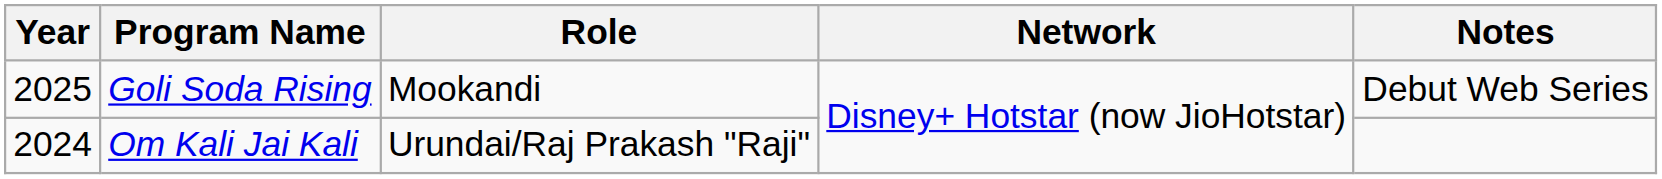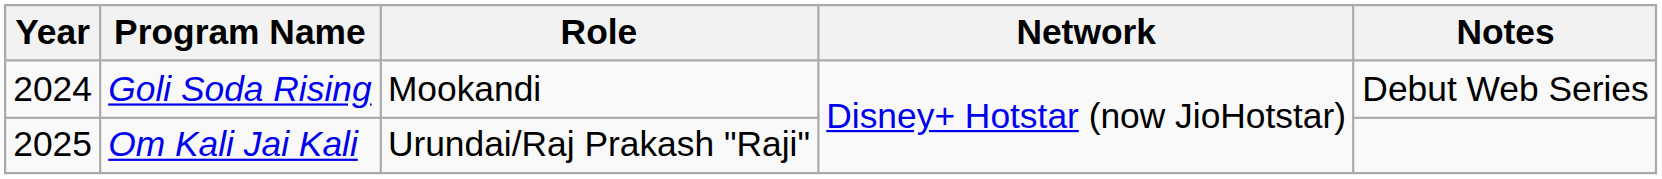Goli Soda Rising | Year: 2025 -> 2024
Om Kali Jai Kali | Year: 2024 -> 2025
